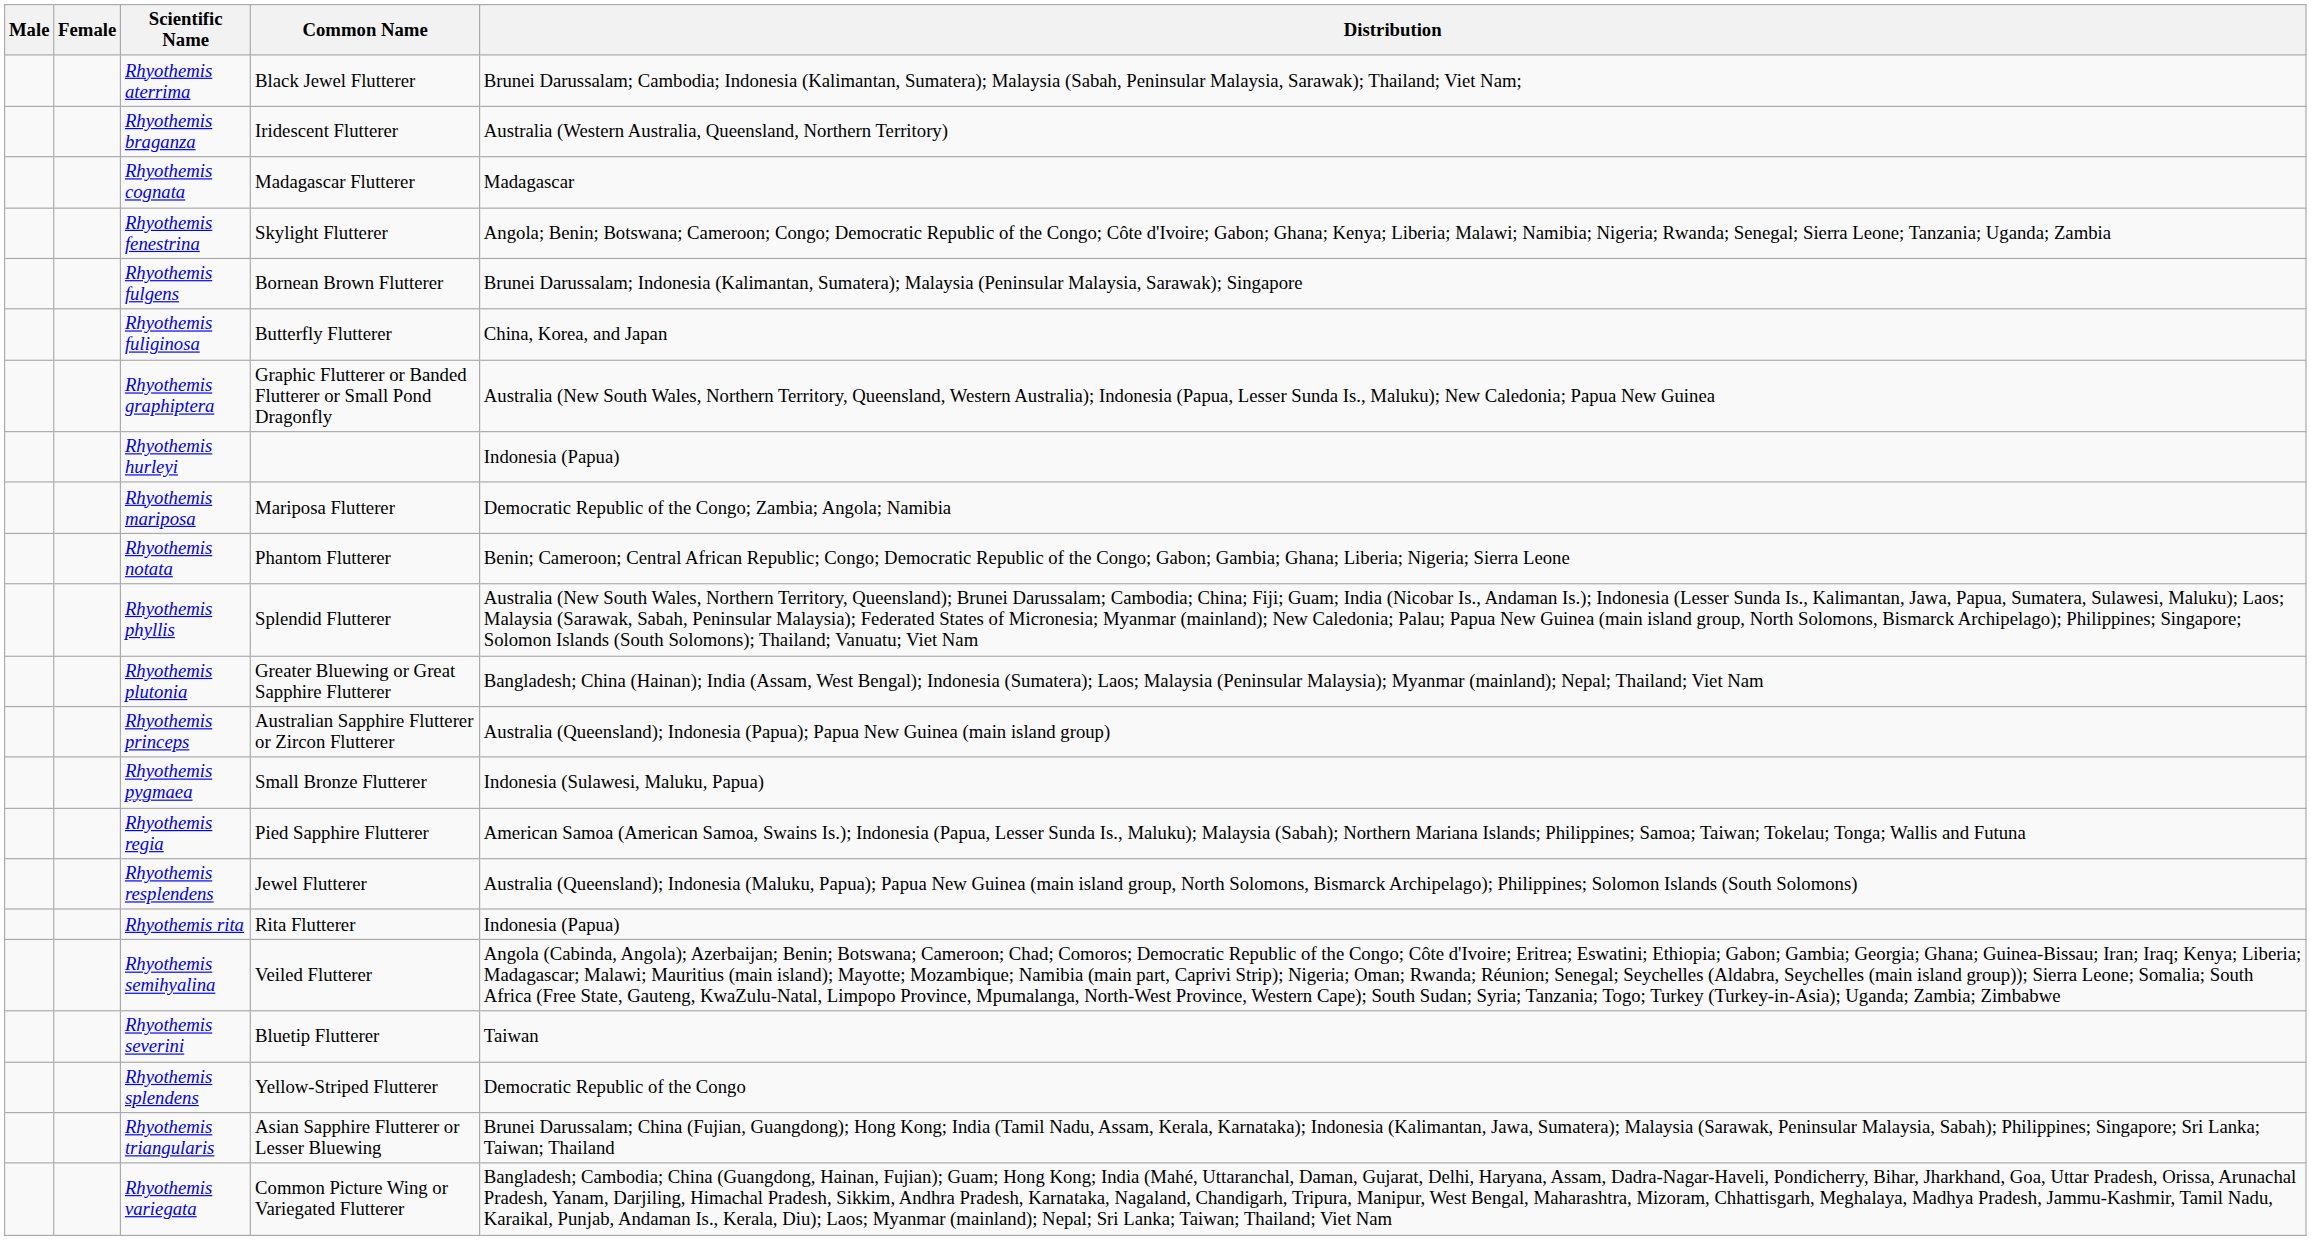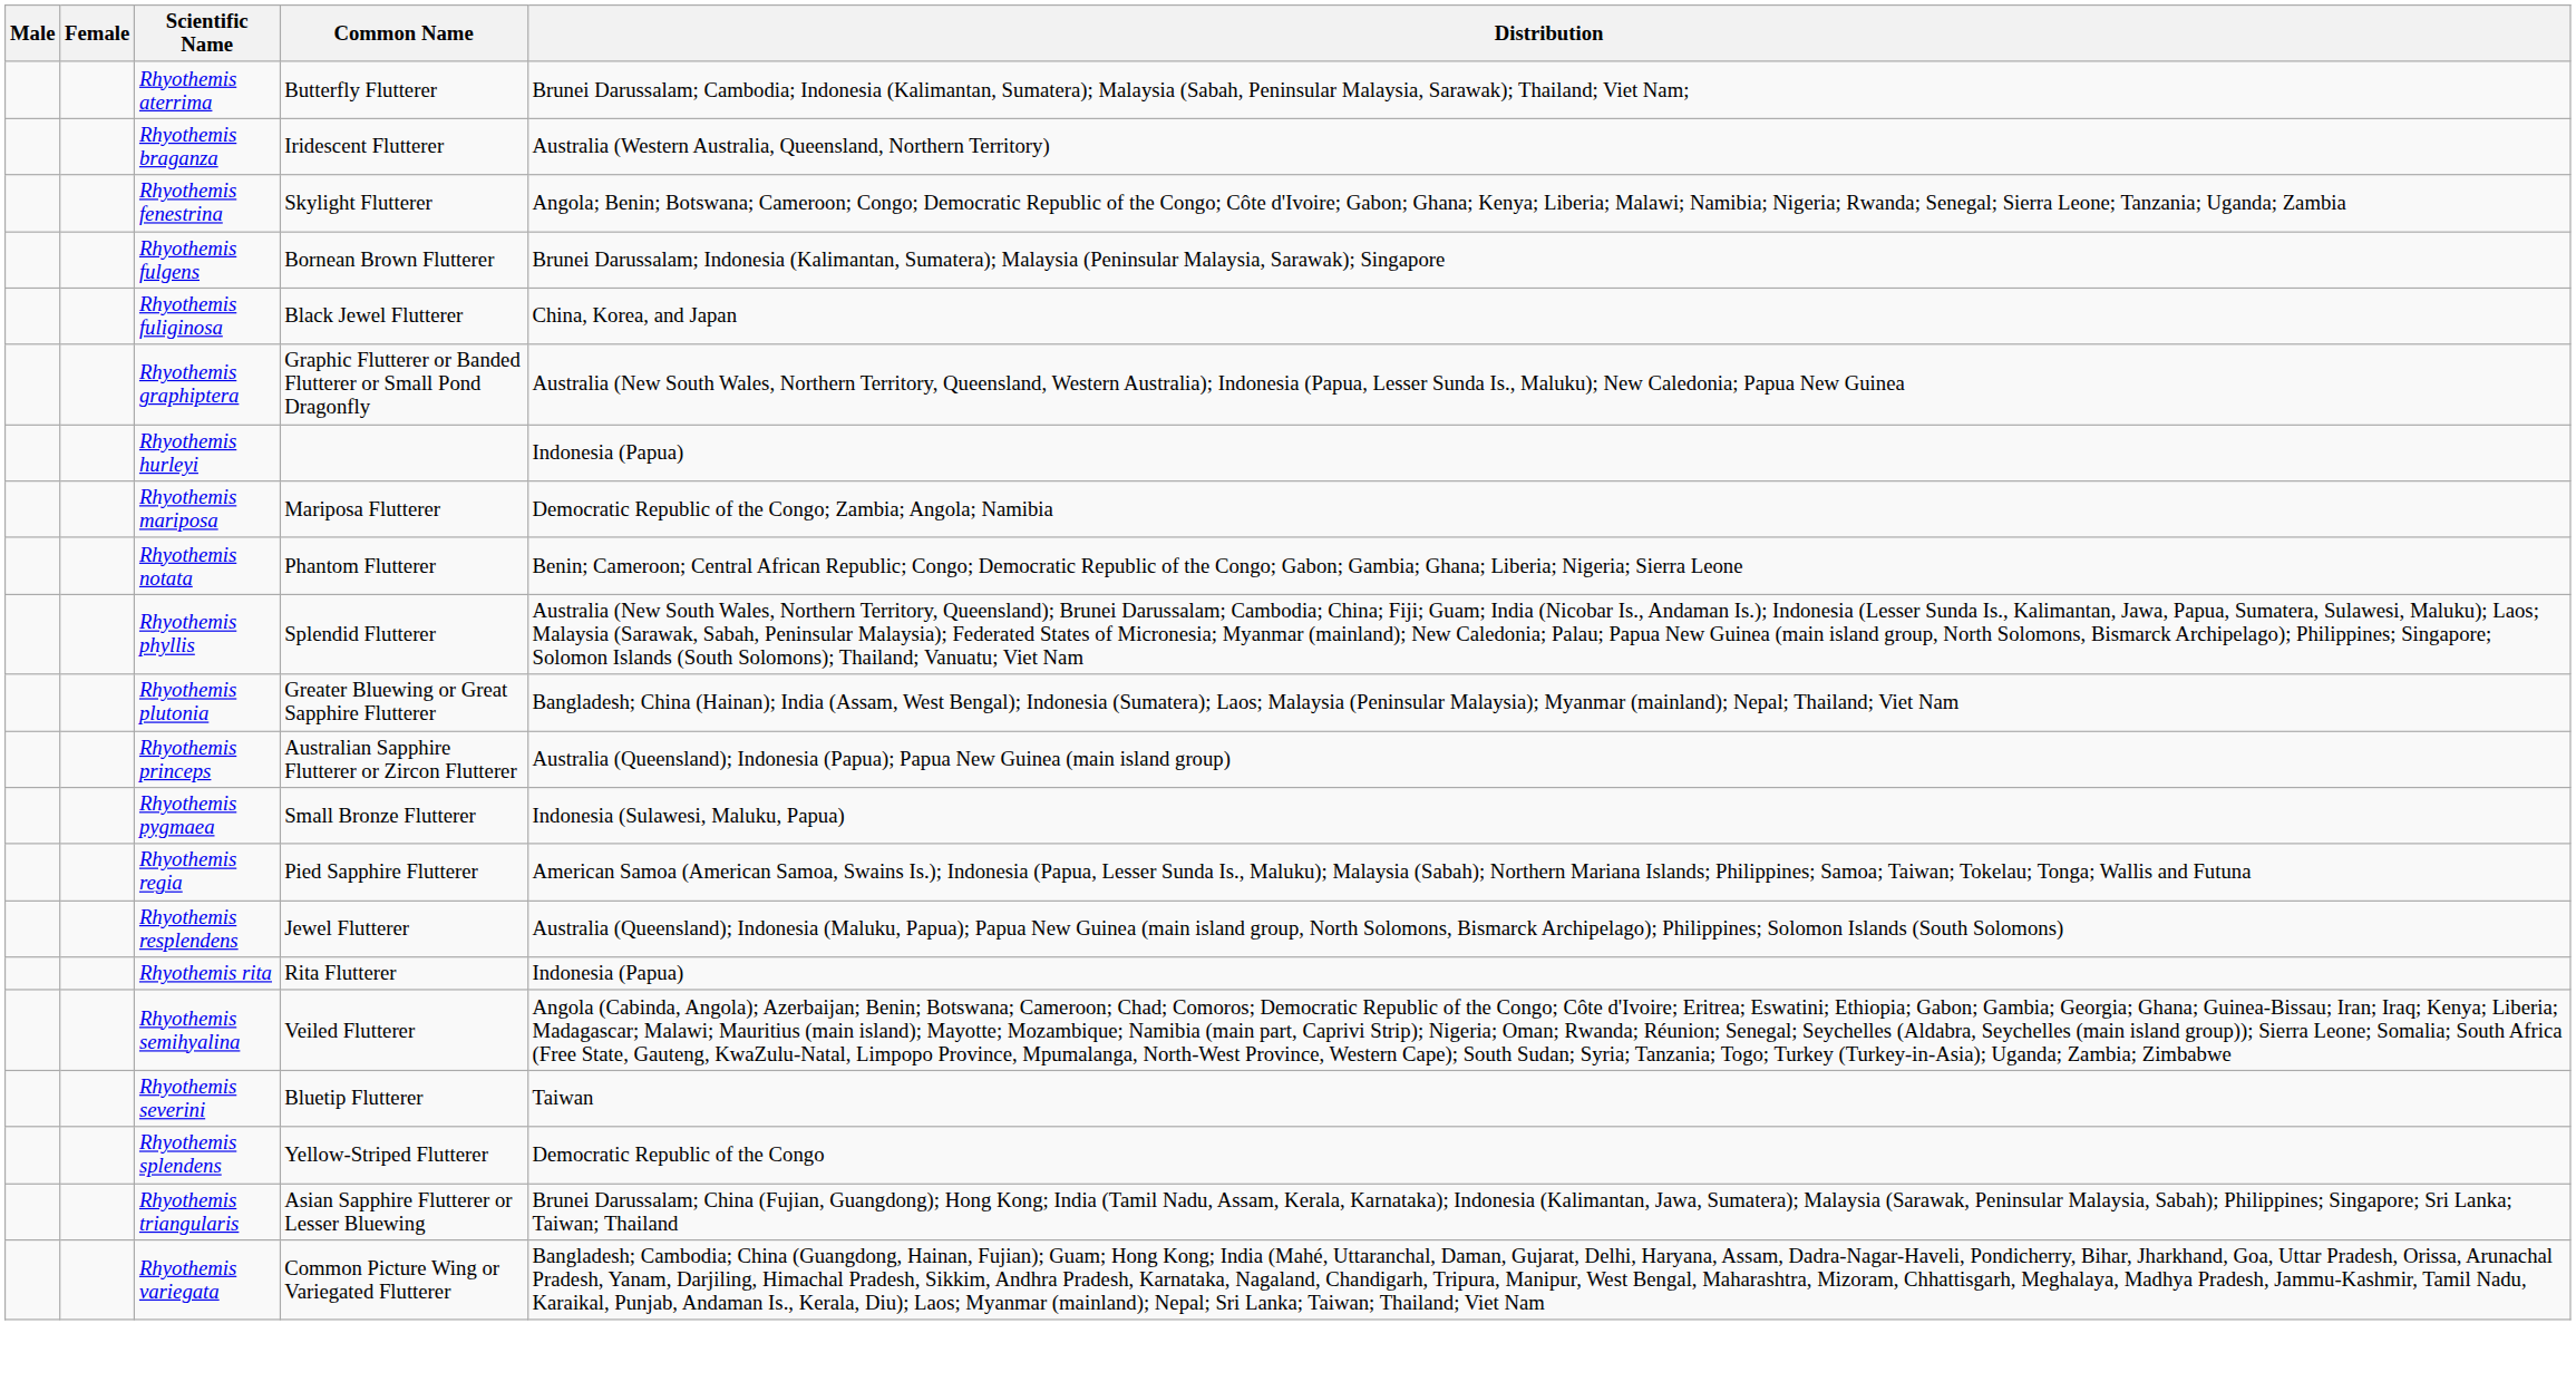Rhyothemis aterrima | Common Name: Black Jewel Flutterer -> Butterfly Flutterer
- row: Rhyothemis cognata | Madagascar Flutterer | Madagascar
Rhyothemis fuliginosa | Common Name: Butterfly Flutterer -> Black Jewel Flutterer
